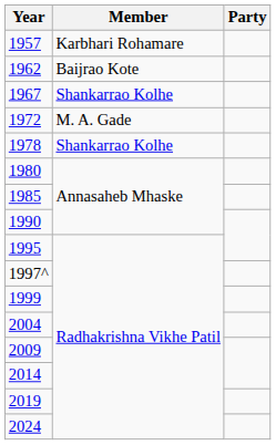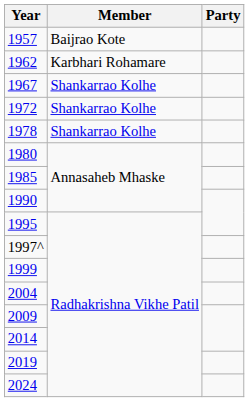1957 | Member: Karbhari Rohamare -> Baijrao Kote
1962 | Member: Baijrao Kote -> Karbhari Rohamare
1972 | Member: M. A. Gade -> Shankarrao Kolhe
